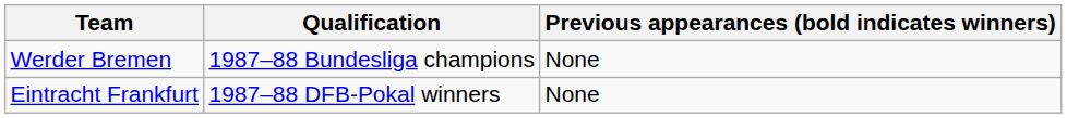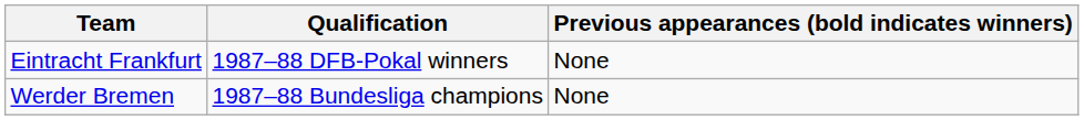rows swapped: Werder Bremen <-> Eintracht Frankfurt
